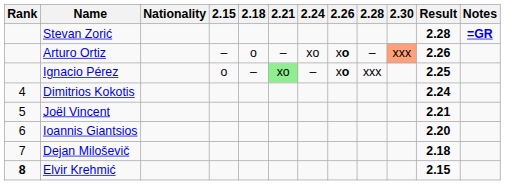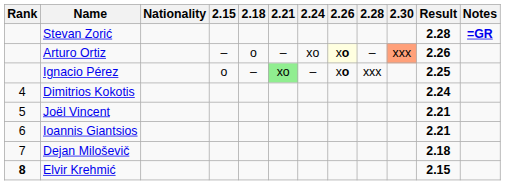Arturo Ortiz | 2.26: no background -> lightyellow background
Ioannis Giantsios | Result: 2.20 -> 2.21
